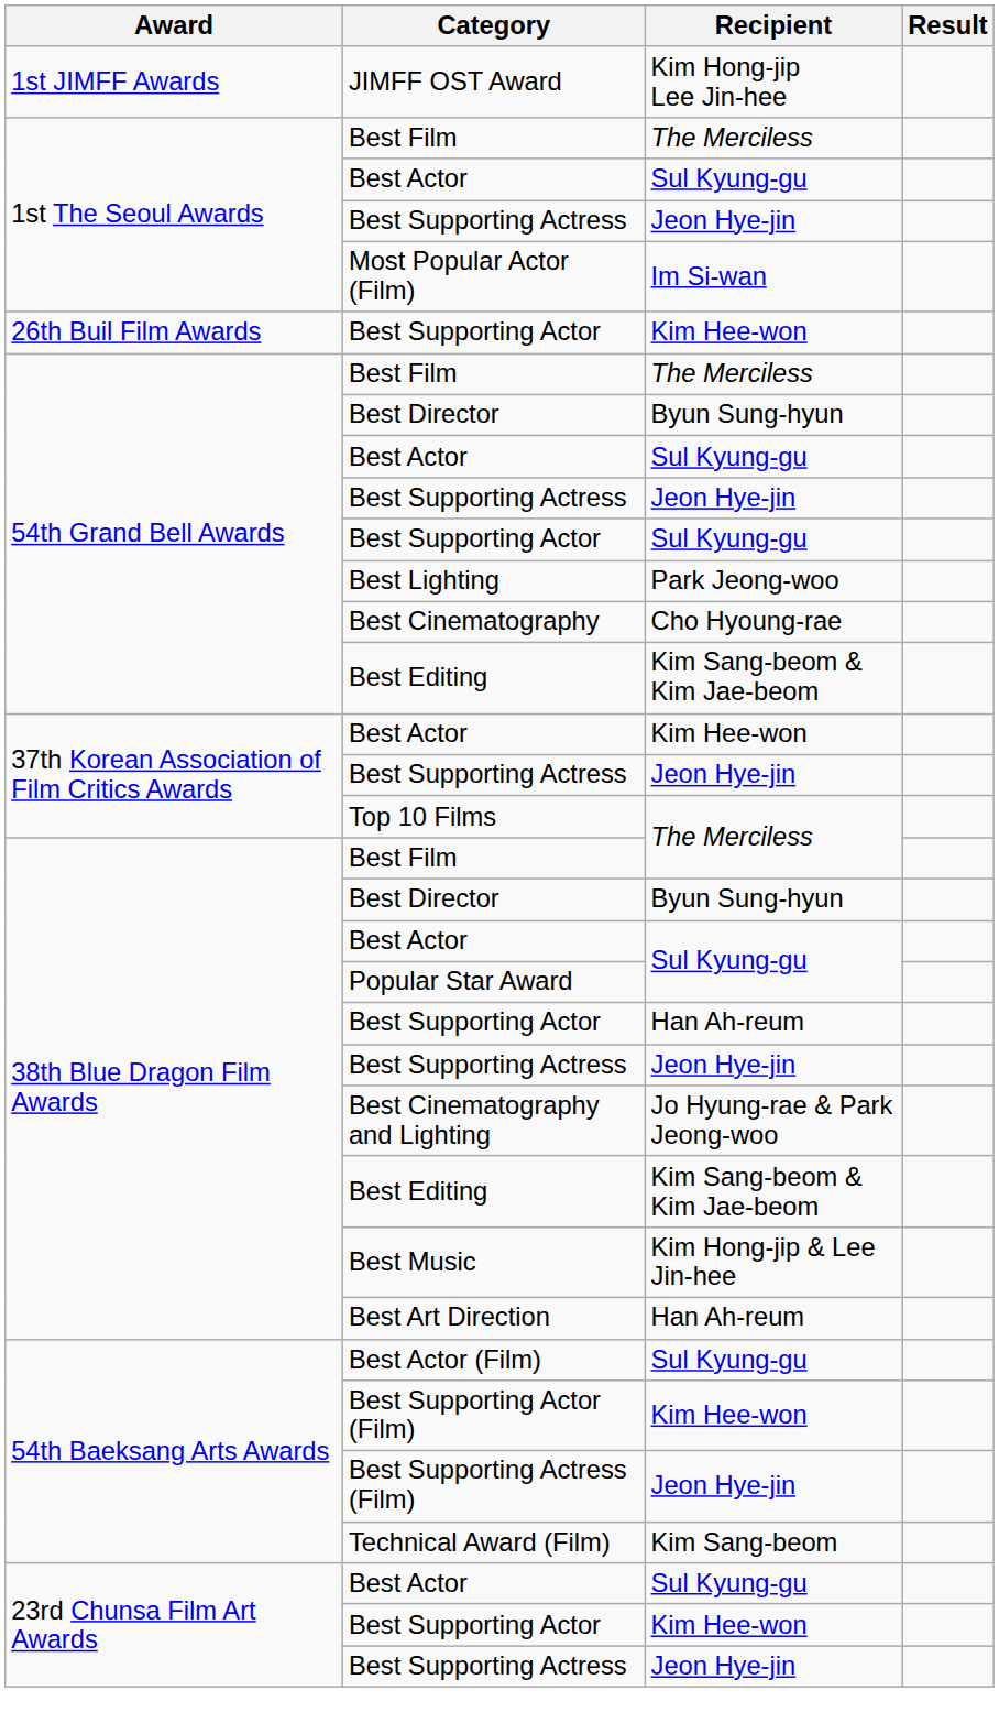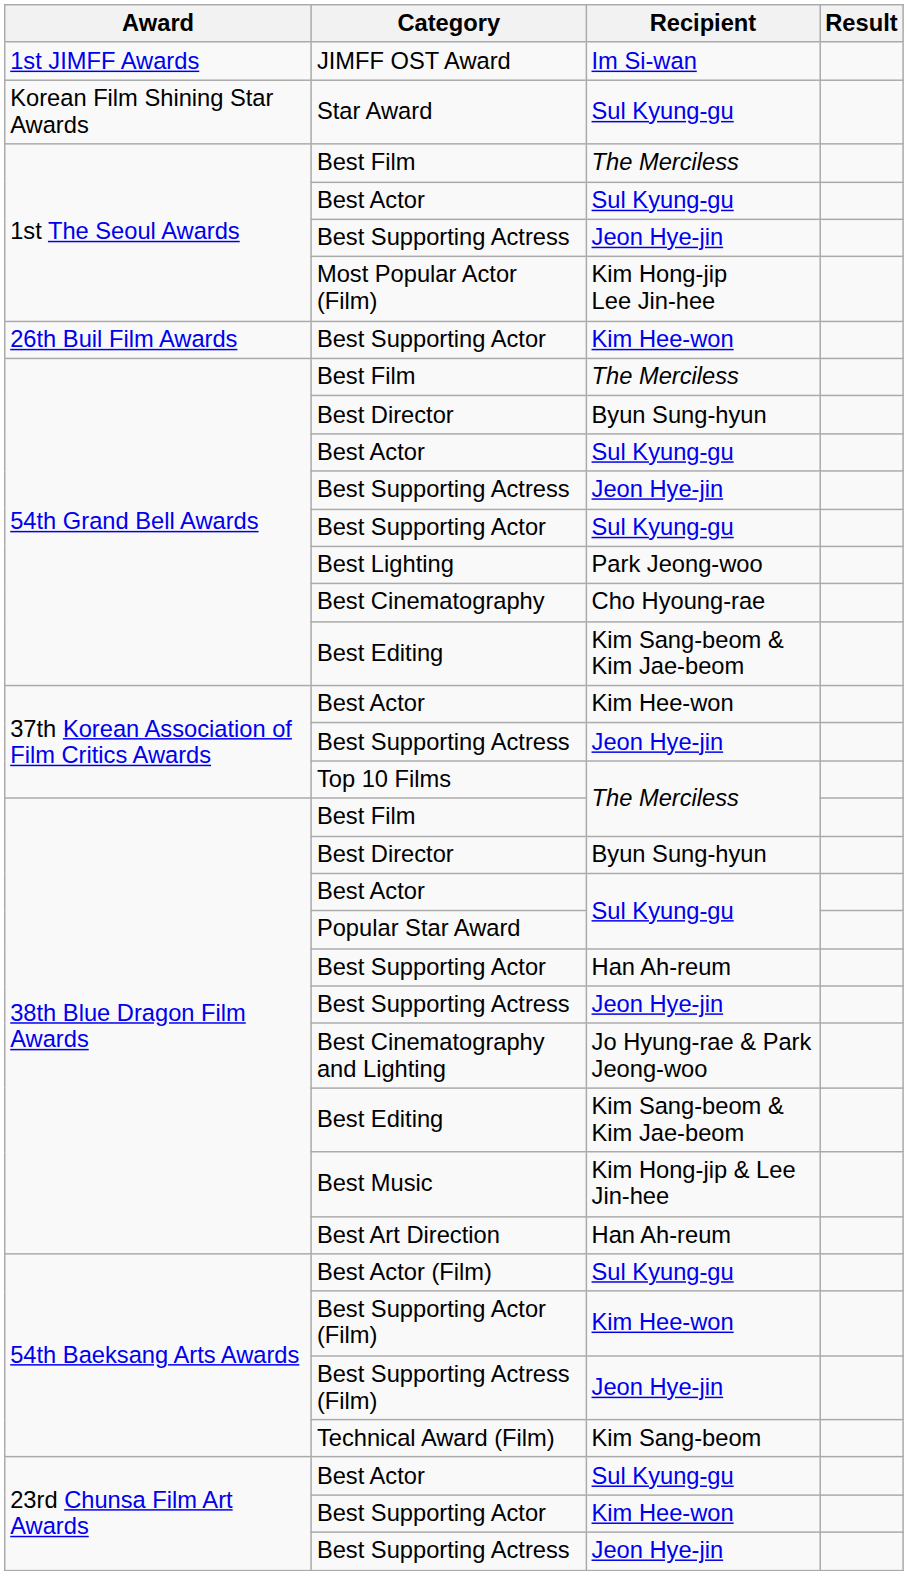JIMFF OST Award | Recipient: Kim Hong-jip Lee Jin-hee -> Im Si-wan
+ row: Korean Film Shining Star Awards | Star Award | Sul Kyung-gu
Most Popular Actor (Film) | Recipient: Im Si-wan -> Kim Hong-jip Lee Jin-hee
